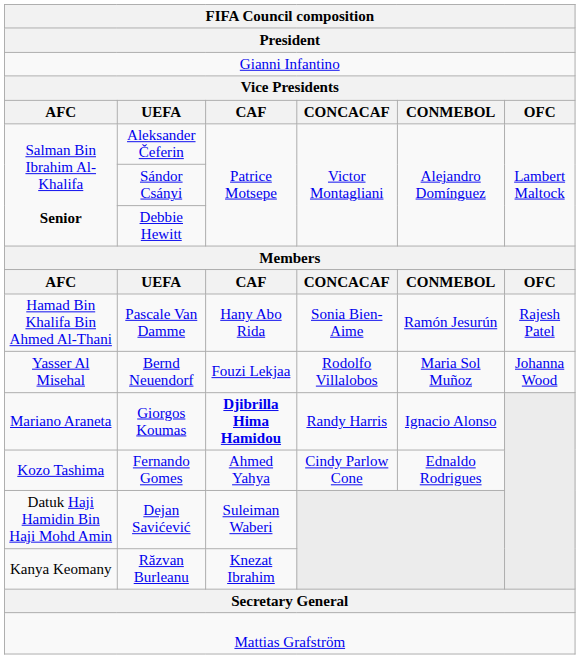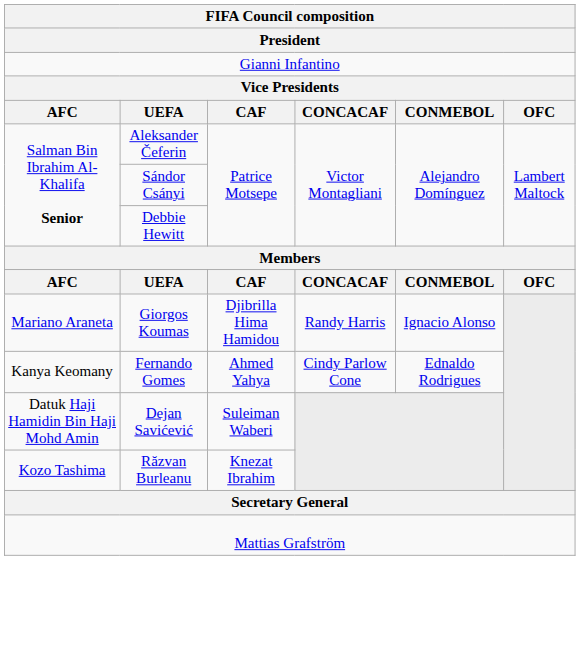- row: Hamad Bin Khalifa Bin Ahmed Al-Thani | Pascale Van Damme | Hany Abo Rida | Sonia Bien-Aime | Ramón Jesurún | Rajesh Patel
- row: Yasser Al Misehal | Bernd Neuendorf | Fouzi Lekjaa | Rodolfo Villalobos | Maria Sol Muñoz | Johanna Wood
Giorgos Koumas | column 3: bold -> normal
Fernando Gomes | column 1: Kozo Tashima -> Kanya Keomany
Răzvan Burleanu | column 1: Kanya Keomany -> Kozo Tashima
